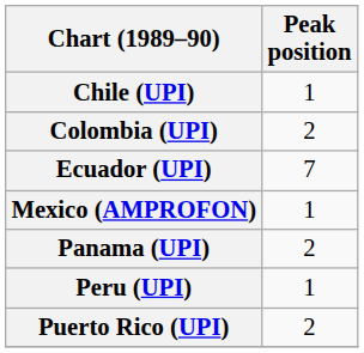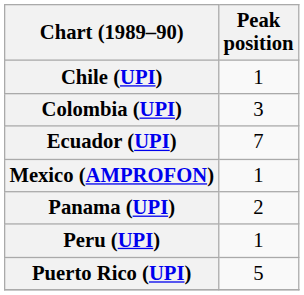Colombia (UPI) | Peak position: 2 -> 3
Puerto Rico (UPI) | Peak position: 2 -> 5
